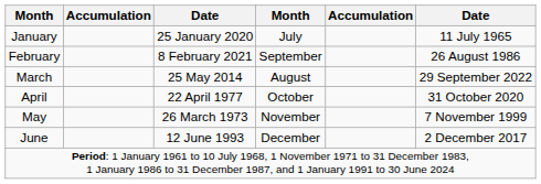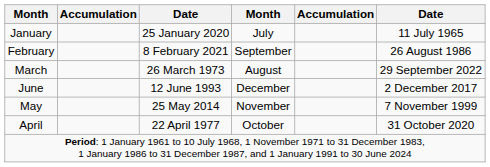March | column 3: 25 May 2014 -> 26 March 1973
rows swapped: April <-> June
May | column 3: 26 March 1973 -> 25 May 2014
